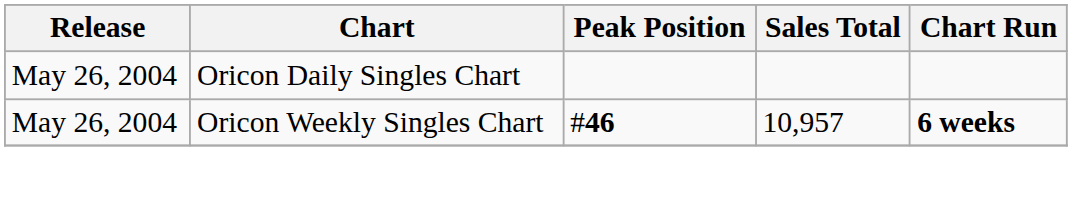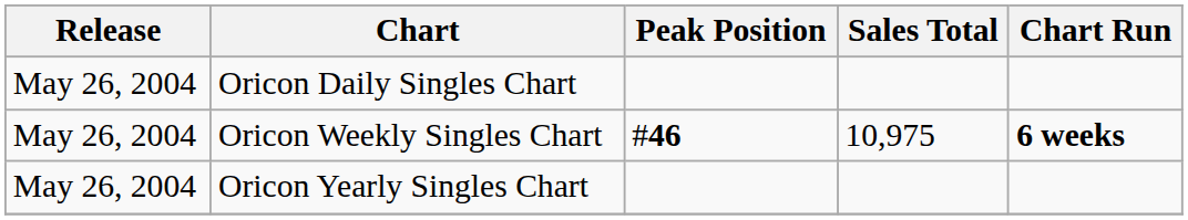Oricon Weekly Singles Chart | Sales Total: 10,957 -> 10,975
+ row: May 26, 2004 | Oricon Yearly Singles Chart
